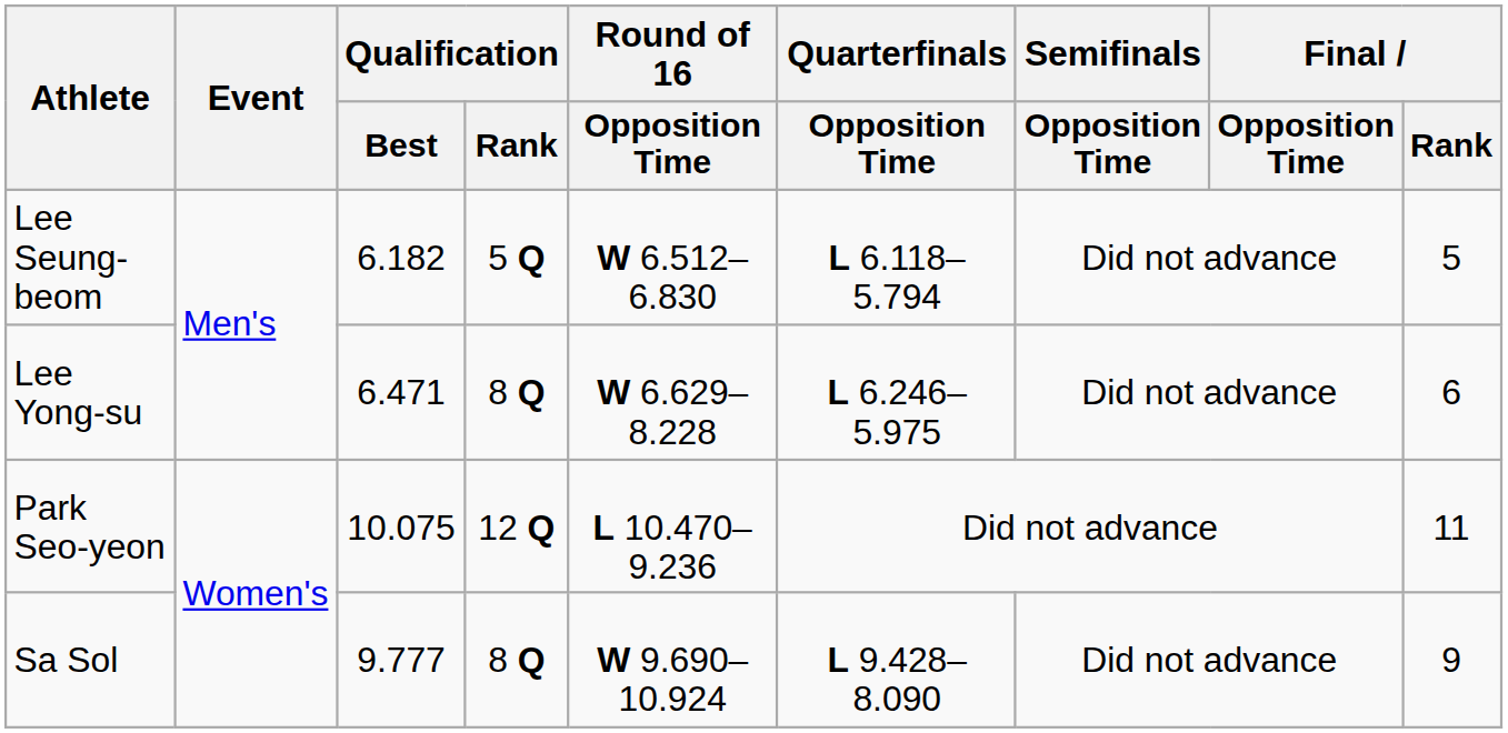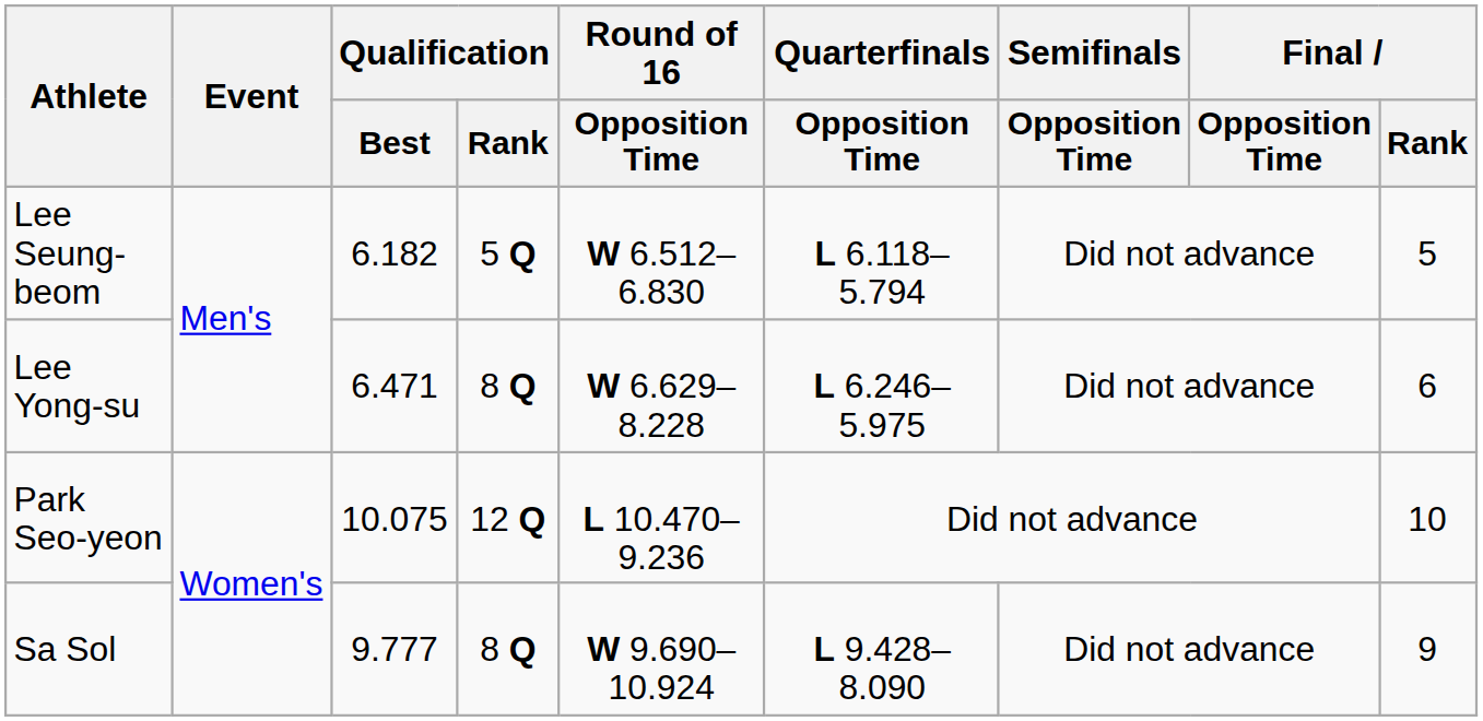Park Seo-yeon | Final / Rank: 11 -> 10
